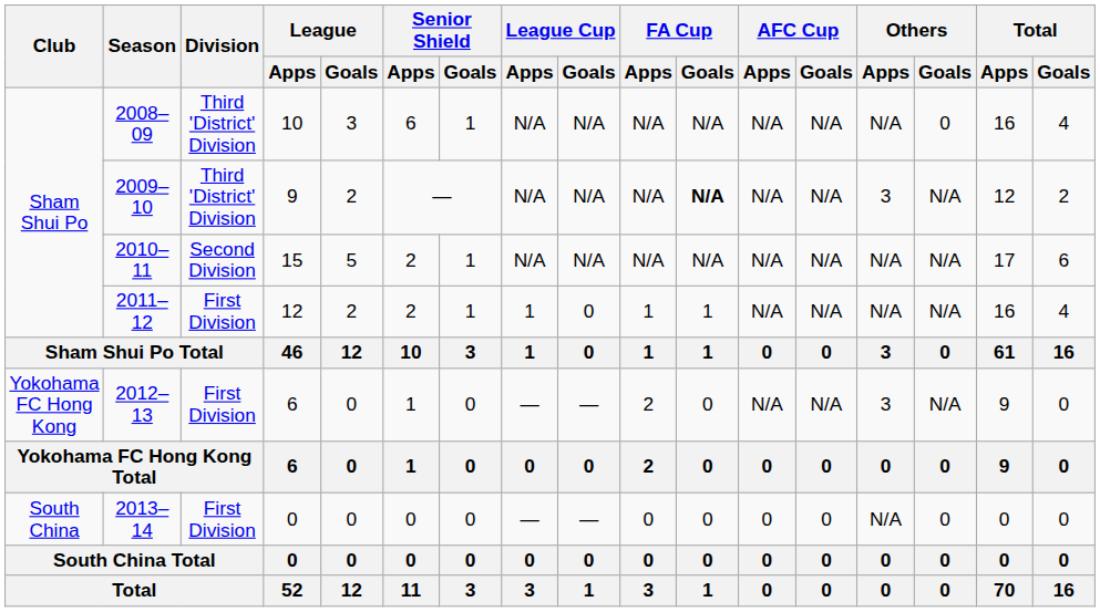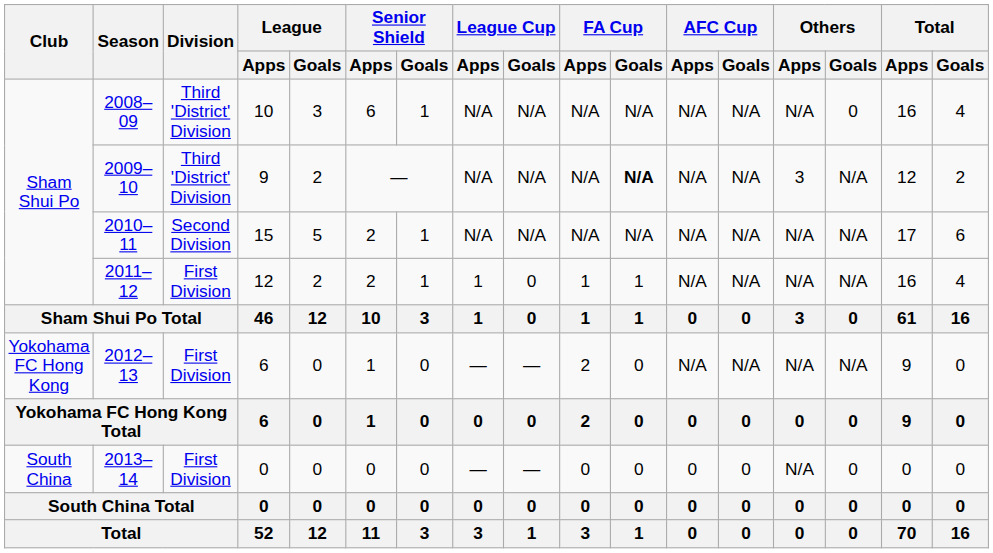2012–13 | Others / Apps: 3 -> N/A
